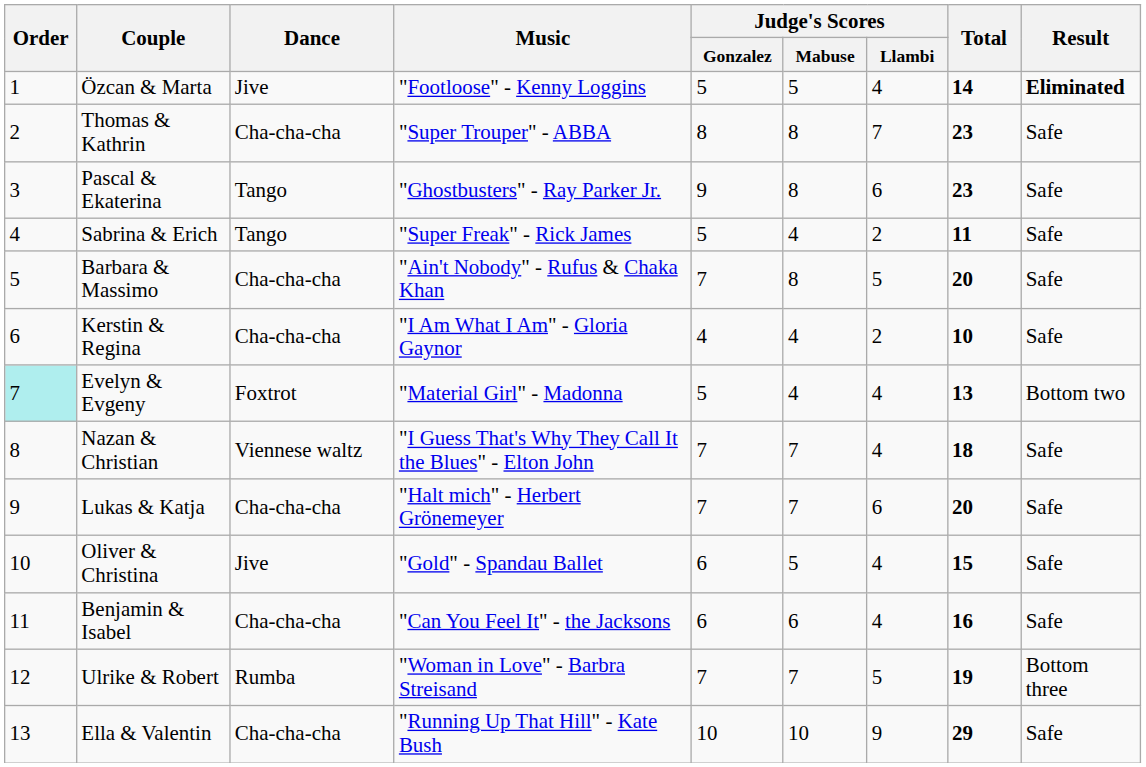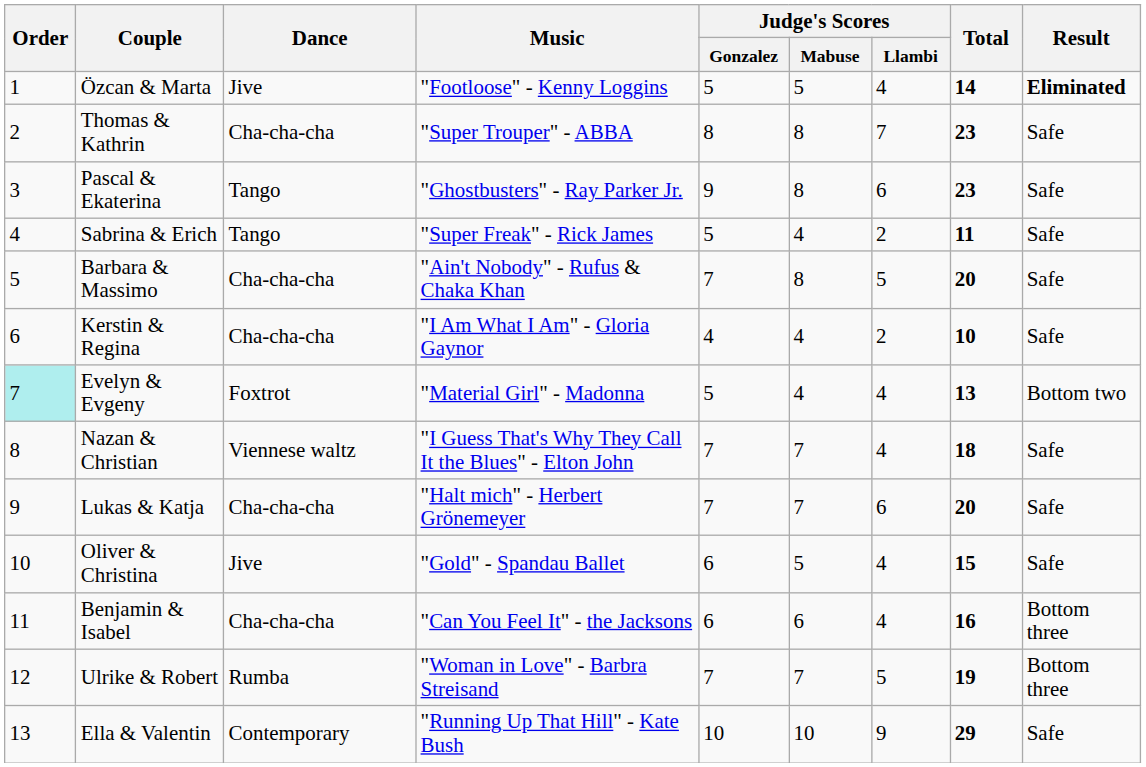Benjamin & Isabel | Result: Safe -> Bottom three
Ella & Valentin | Dance: Cha-cha-cha -> Contemporary
